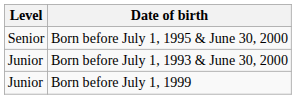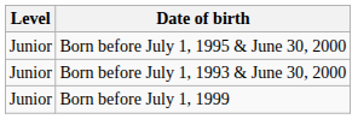Born before July 1, 1995 & June 30, 2000 | Level: Senior -> Junior
